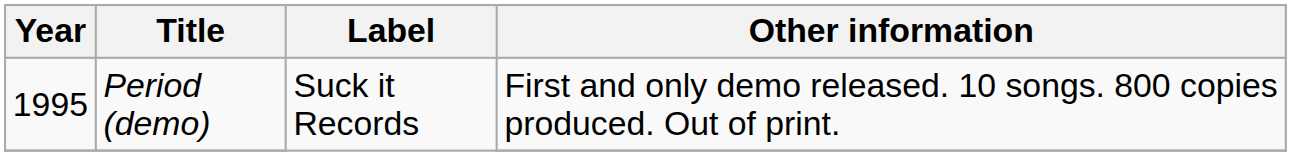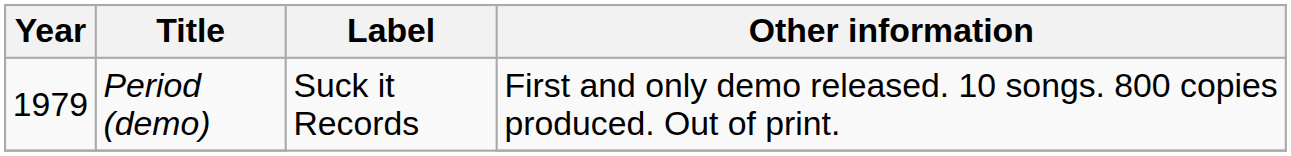Period (demo) | Year: 1995 -> 1979
